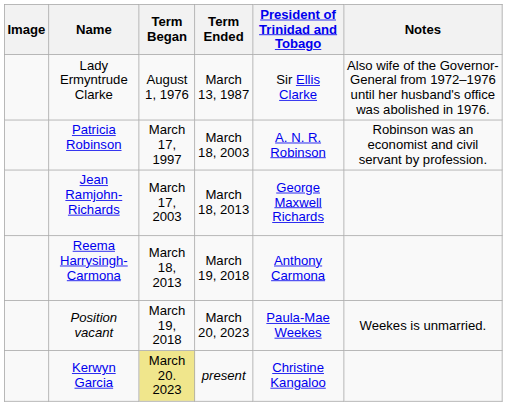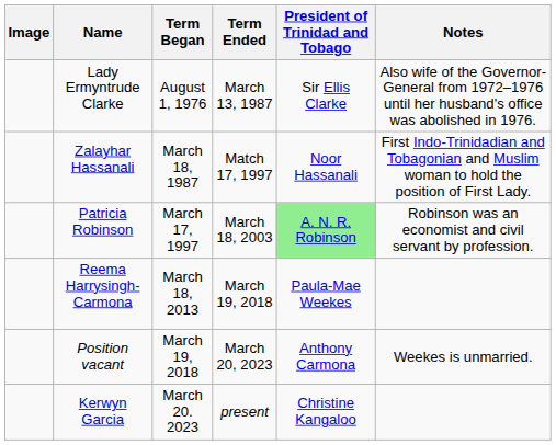+ row: Zalayhar Hassanali | March 18, 1987 | Match 17, 1997 | Noor Hassanali | First Indo-Trinidadian and Tobagonian and Muslim woman to hold the position of First Lady.
Patricia Robinson | President of Trinidad and Tobago: no background -> lightgreen background
- row: Jean Ramjohn-Richards | March 17, 2003 | March 18, 2013 | George Maxwell Richards
Reema Harrysingh-Carmona | President of Trinidad and Tobago: Anthony Carmona -> Paula-Mae Weekes
Position vacant | President of Trinidad and Tobago: Paula-Mae Weekes -> Anthony Carmona
Kerwyn Garcia | Term Began: khaki background -> no background
